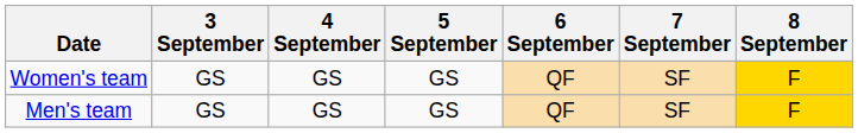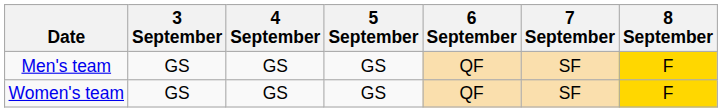rows swapped: Men's team <-> Women's team
